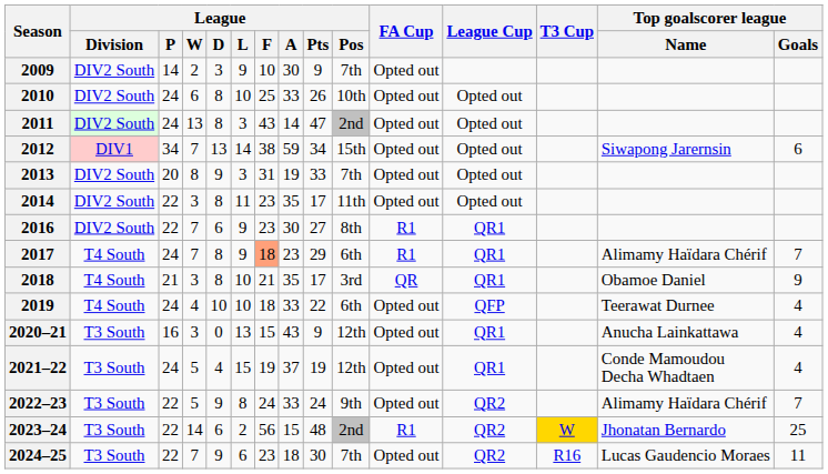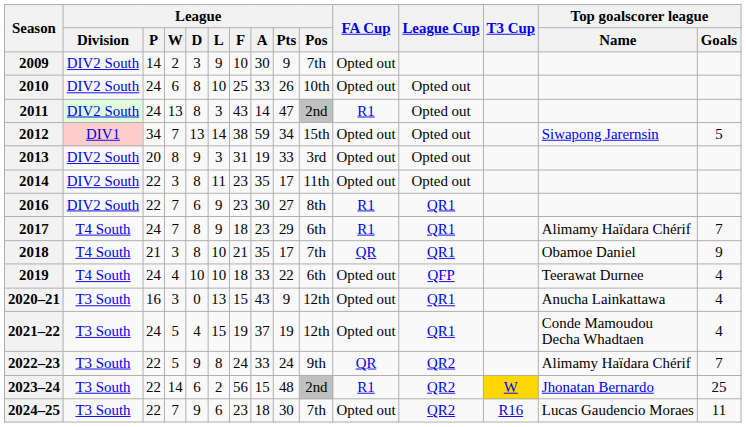2011 | FA Cup: Opted out -> R1
2012 | Top goalscorer league / Goals: 6 -> 5
2013 | League / Pos: 7th -> 3rd
2017 | League / F: lightsalmon background -> no background
2018 | League / Pos: 3rd -> 7th
2022–23 | FA Cup: Opted out -> QR
